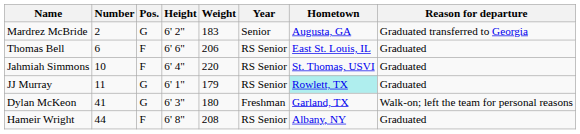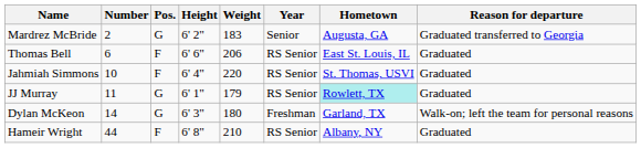Dylan McKeon | Number: 41 -> 14
Hameir Wright | Weight: 208 -> 210
